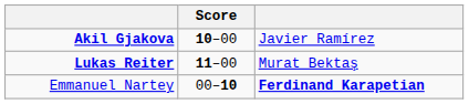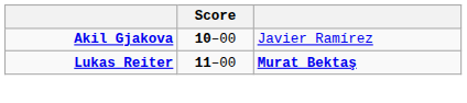Lukas Reiter | column 3: normal -> bold
- row: Emmanuel Nartey | 00–10 | Ferdinand Karapetian
